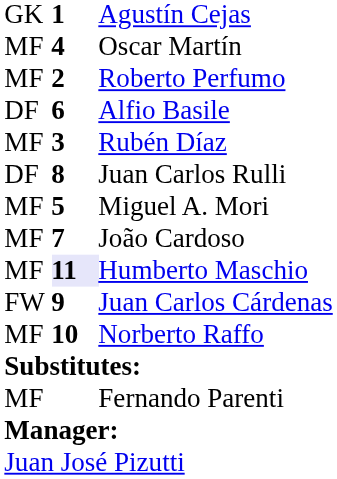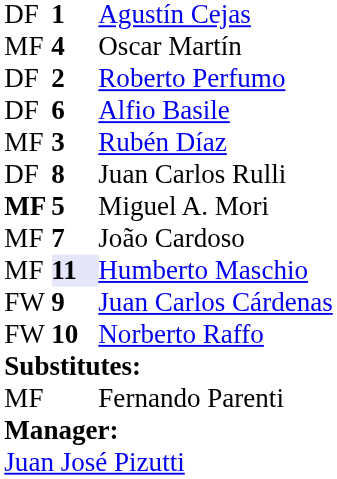Agustín Cejas | column 1: GK -> DF
Roberto Perfumo | column 1: MF -> DF
Miguel A. Mori | column 1: normal -> bold
Norberto Raffo | column 1: MF -> FW
